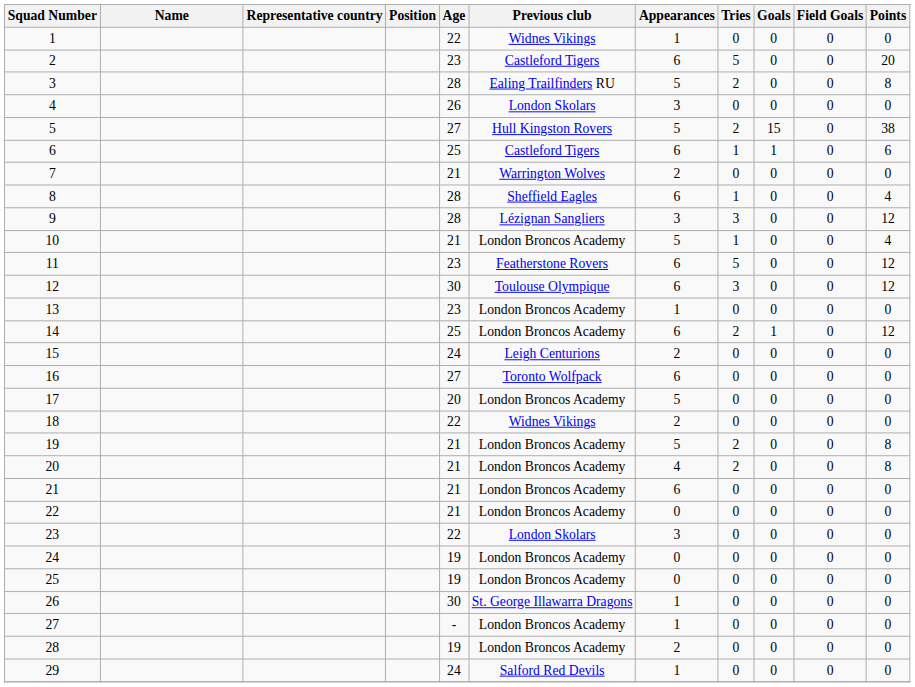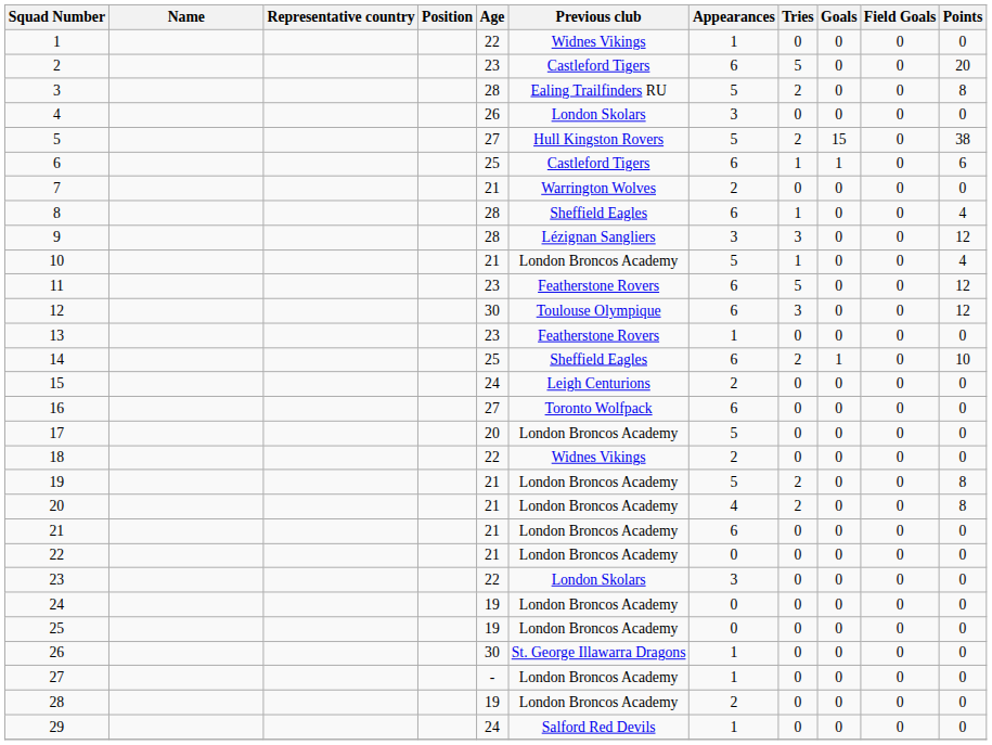13 | Previous club: London Broncos Academy -> Featherstone Rovers
14 | Previous club: London Broncos Academy -> Sheffield Eagles
14 | Points: 12 -> 10
